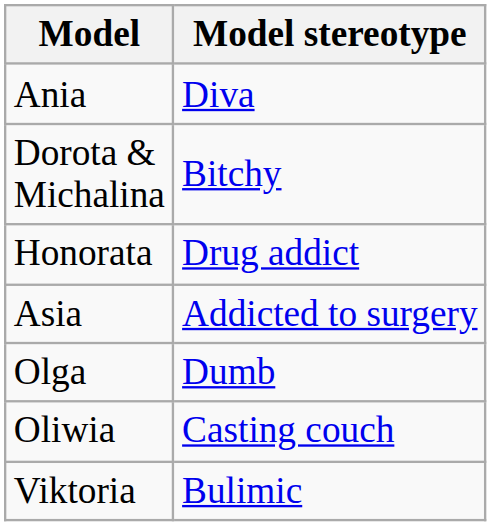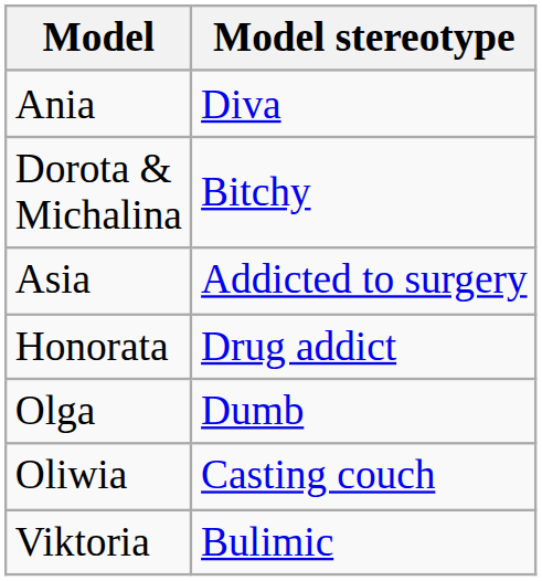rows swapped: Honorata <-> Asia
